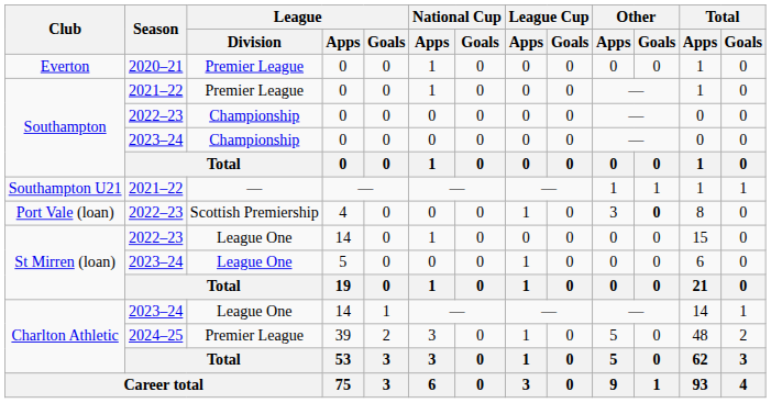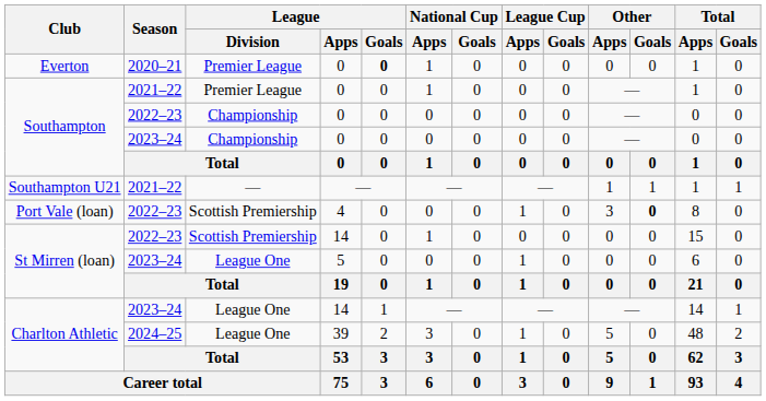Everton | League / Goals: normal -> bold
St Mirren (loan) / 2022–23 | League / Division: League One -> Scottish Premiership
Charlton Athletic / 2024–25 | League / Division: Premier League -> League One
